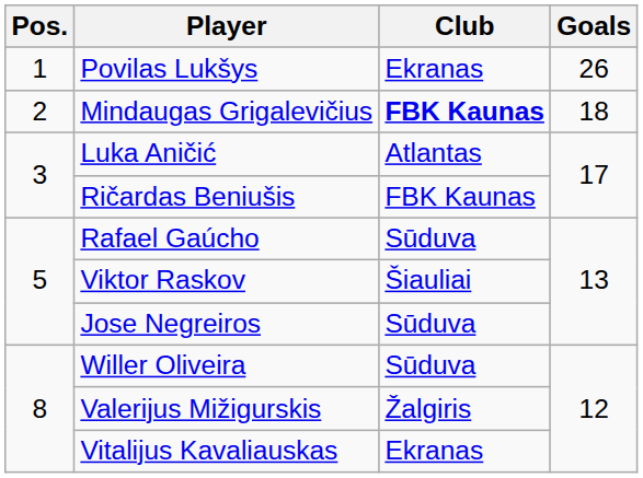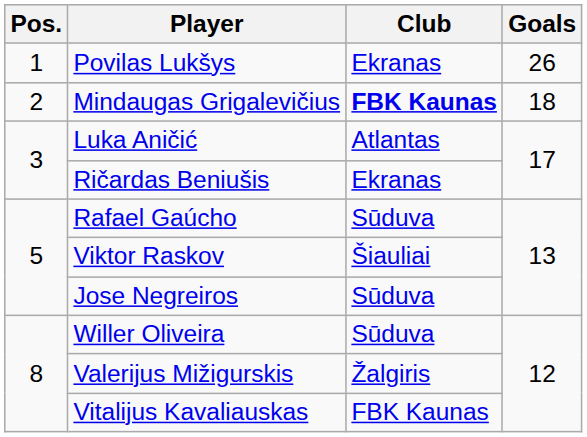Ričardas Beniušis | Club: FBK Kaunas -> Ekranas
Vitalijus Kavaliauskas | Club: Ekranas -> FBK Kaunas
